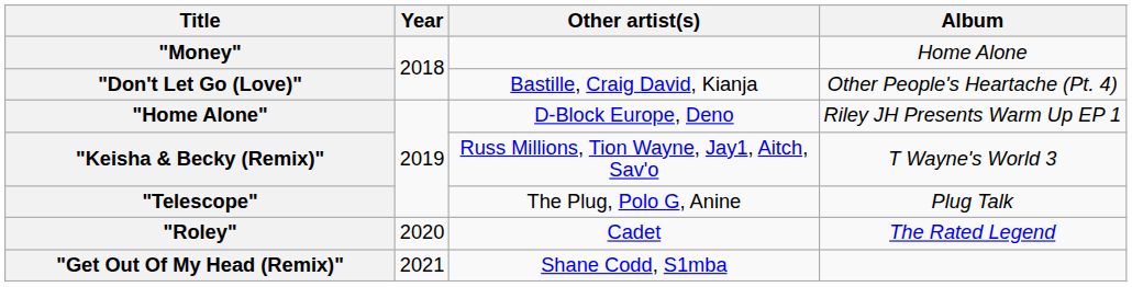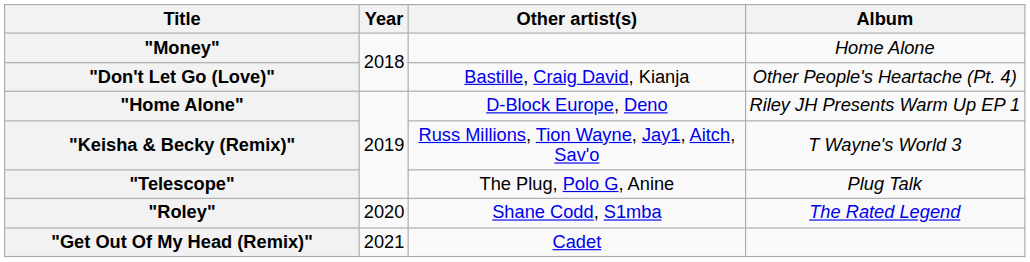"Roley" | Other artist(s): Cadet -> Shane Codd, S1mba
"Get Out Of My Head (Remix)" | Other artist(s): Shane Codd, S1mba -> Cadet
